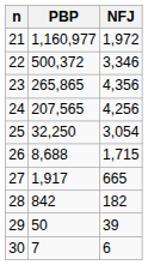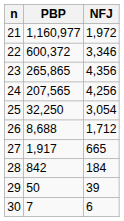22 | PBP: 500,372 -> 600,372
26 | NFJ: 1,715 -> 1,712
28 | NFJ: 182 -> 184
